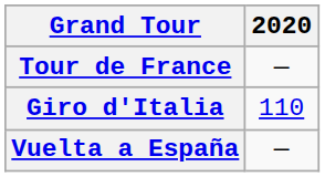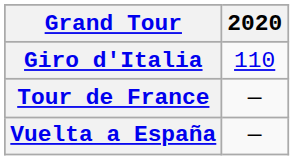rows swapped: Giro d'Italia <-> Tour de France
